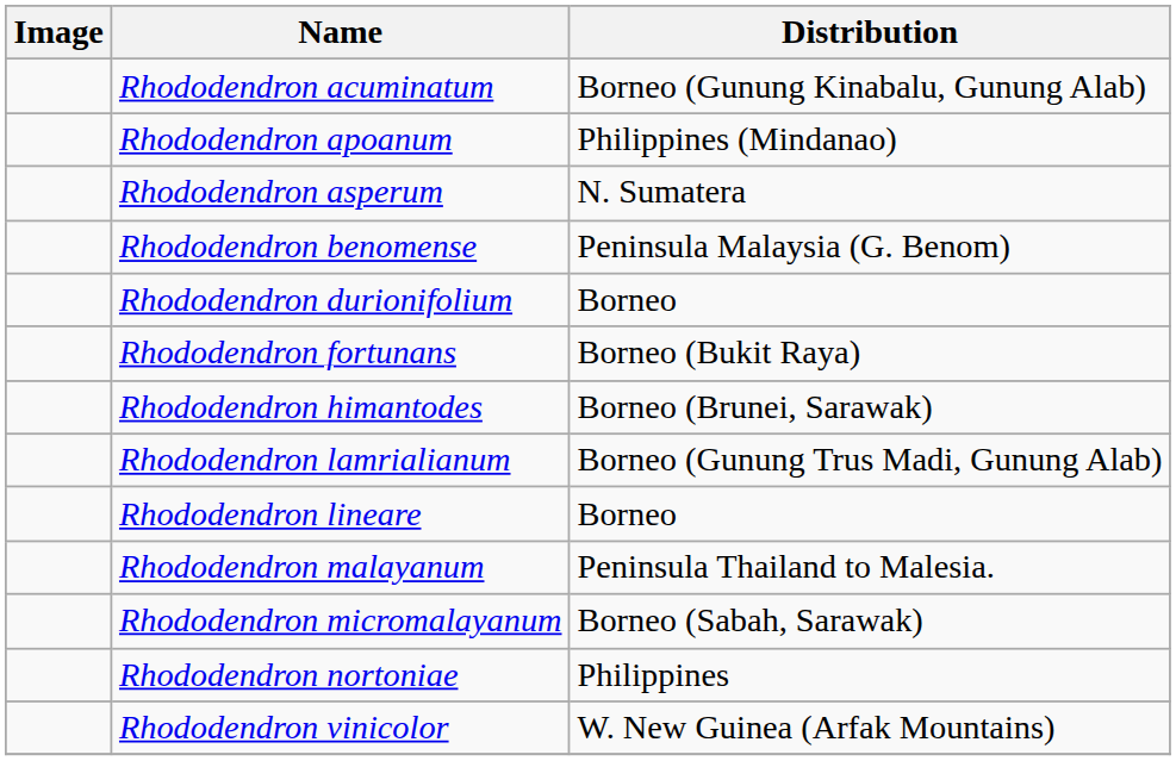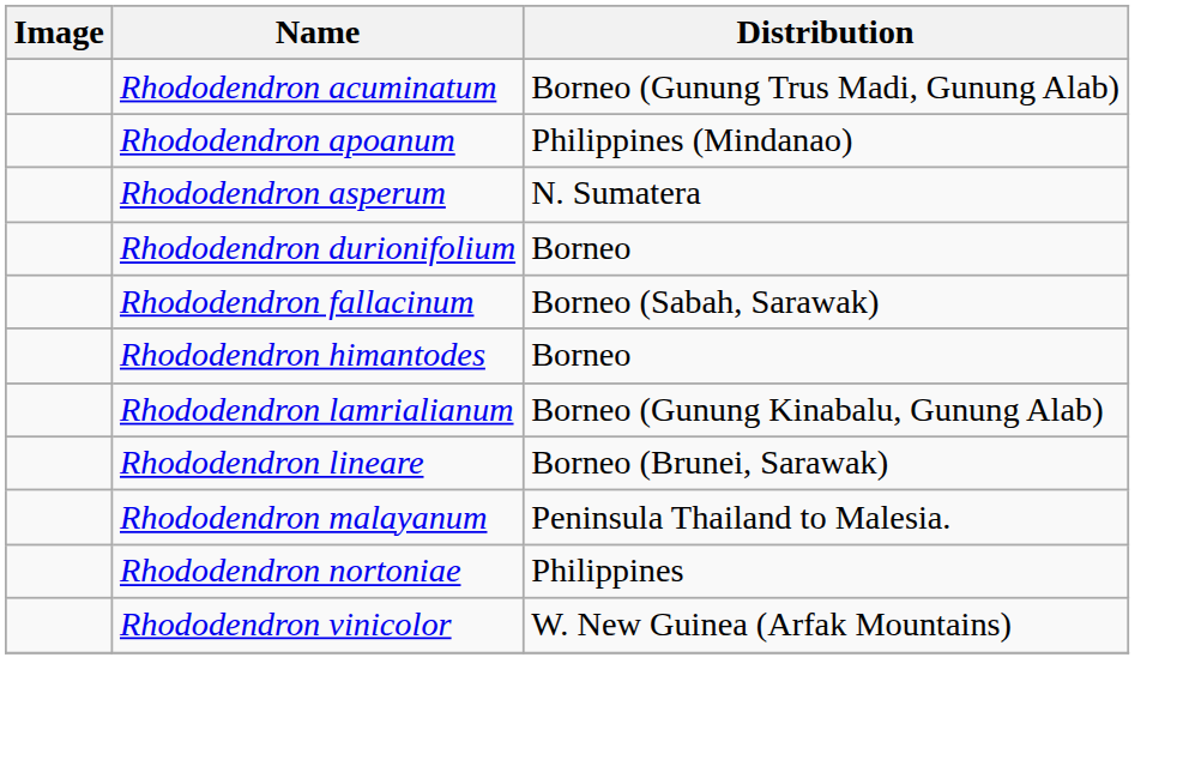Rhododendron acuminatum | Distribution: Borneo (Gunung Kinabalu, Gunung Alab) -> Borneo (Gunung Trus Madi, Gunung Alab)
- row: Rhododendron benomense | Peninsula Malaysia (G. Benom)
+ row: Rhododendron fallacinum | Borneo (Sabah, Sarawak)
- row: Rhododendron fortunans | Borneo (Bukit Raya)
Rhododendron himantodes | Distribution: Borneo (Brunei, Sarawak) -> Borneo
Rhododendron lamrialianum | Distribution: Borneo (Gunung Trus Madi, Gunung Alab) -> Borneo (Gunung Kinabalu, Gunung Alab)
Rhododendron lineare | Distribution: Borneo -> Borneo (Brunei, Sarawak)
- row: Rhododendron micromalayanum | Borneo (Sabah, Sarawak)
